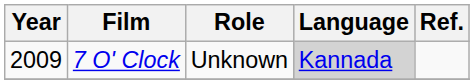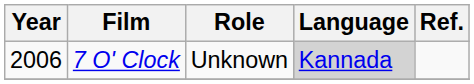7 O' Clock | Year: 2009 -> 2006
